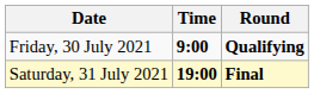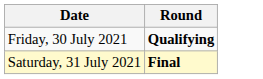- column: Time | 9:00 | 19:00
